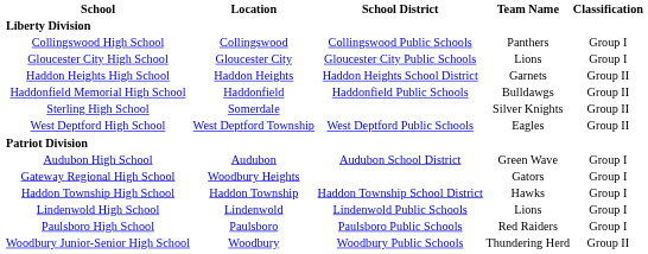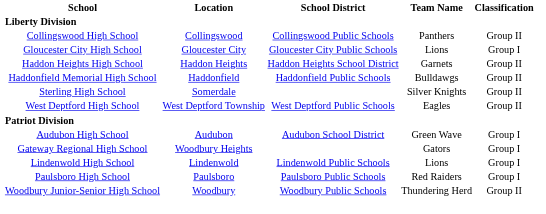Collingswood High School | Classification: Group I -> Group II
- row: Haddon Township High School | Haddon Township | Haddon Township School District | Hawks | Group I
